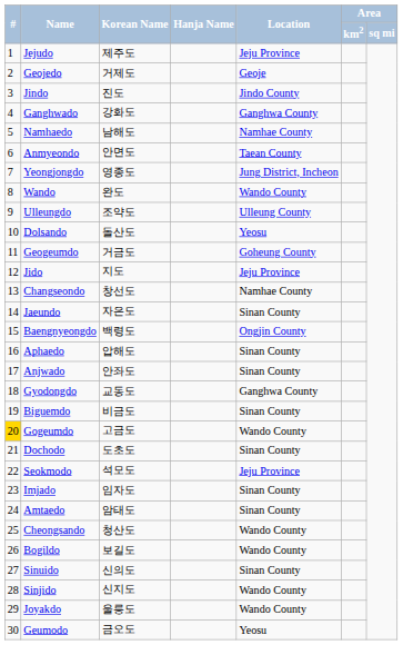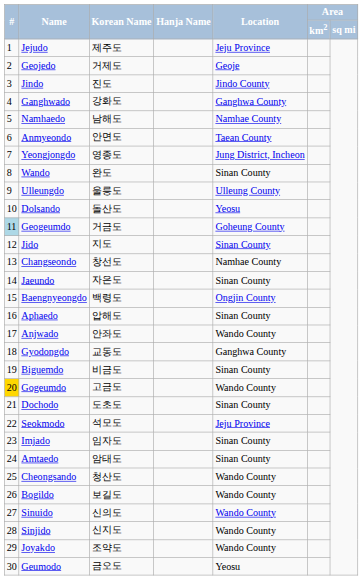Wando | Location: Wando County -> Sinan County
Ulleungdo | Korean Name: 조약도 -> 울릉도
Geogeumdo | #: no background -> lightblue background
Jido | Location: Jeju Province -> Sinan County
Anjwado | Location: Sinan County -> Wando County
Sinuido | Location: Sinan County -> Wando County
Joyakdo | Korean Name: 울릉도 -> 조약도
